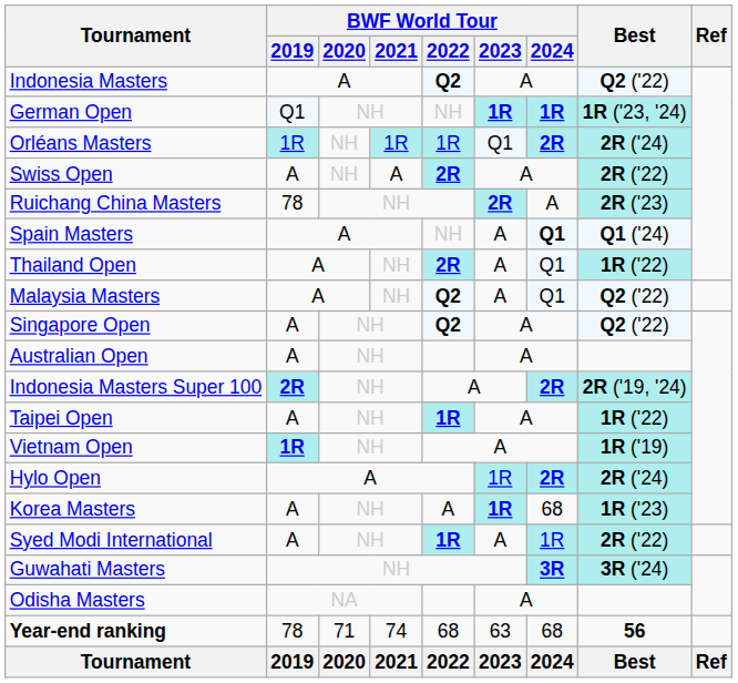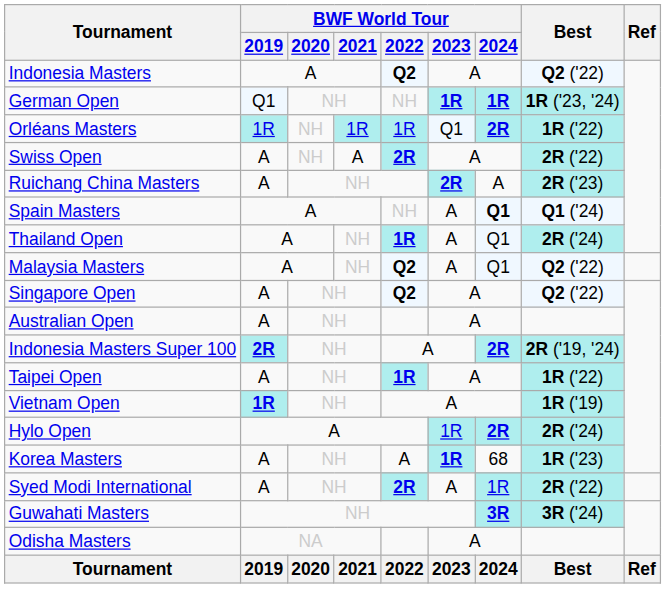Orléans Masters | Best: 2R ('24) -> 1R ('22)
Ruichang China Masters | BWF World Tour / 2019: 78 -> A
Thailand Open | BWF World Tour / 2022: 2R -> 1R
Thailand Open | Best: 1R ('22) -> 2R ('24)
Syed Modi International | BWF World Tour / 2022: 1R -> 2R
- row: Year-end ranking | 78 | 71 | 74 | 68 | 63 | 68 | 56
